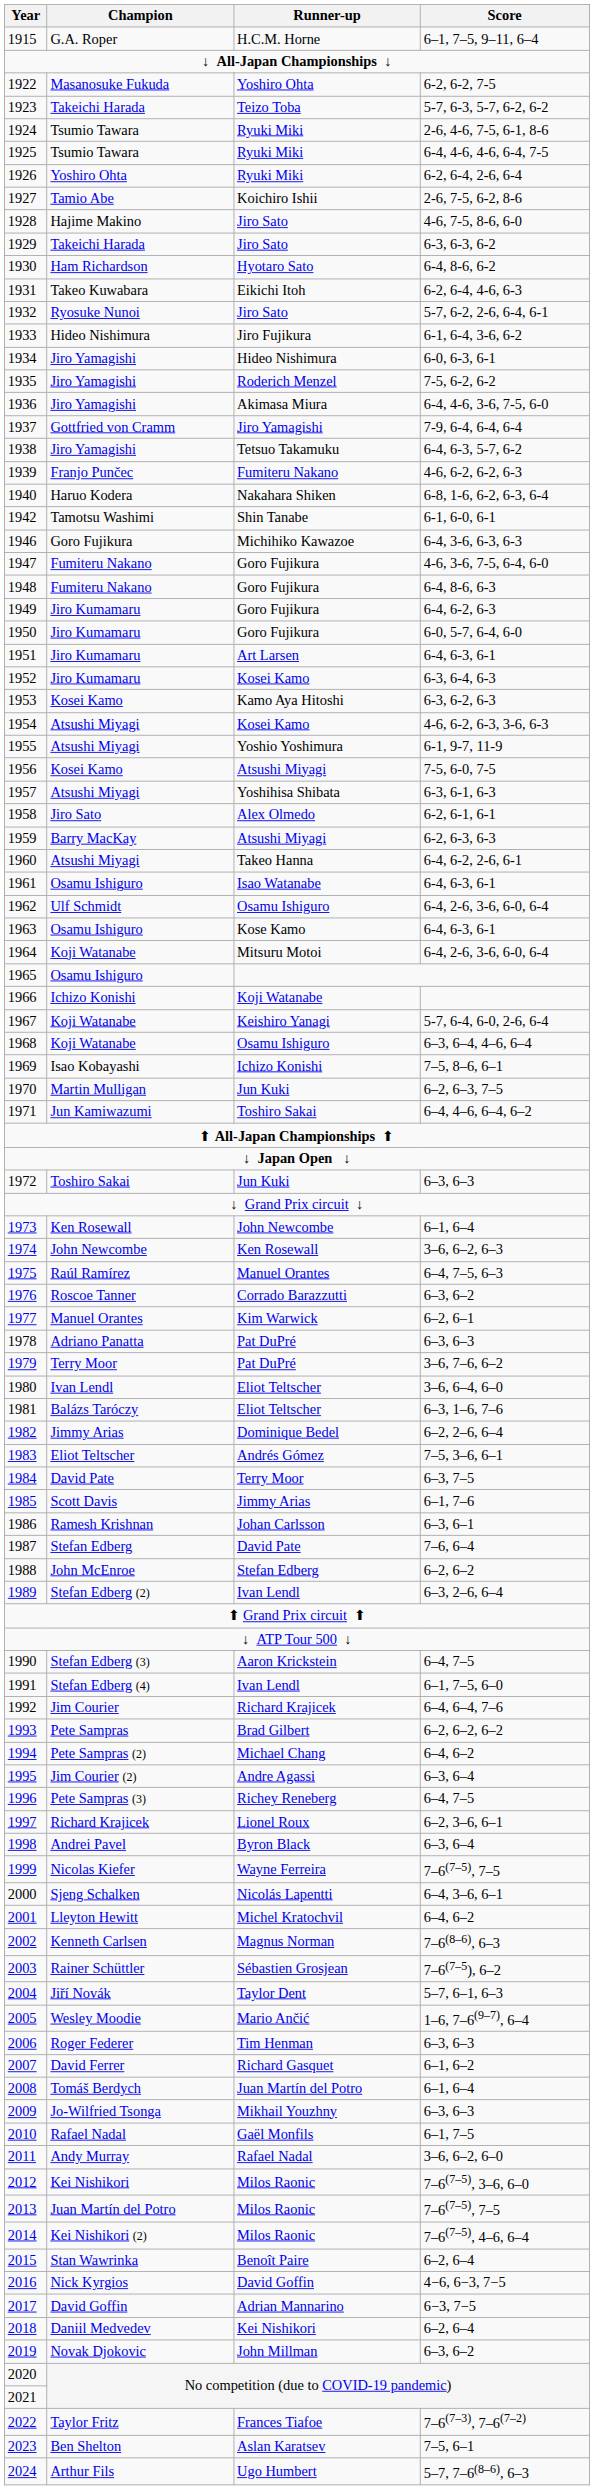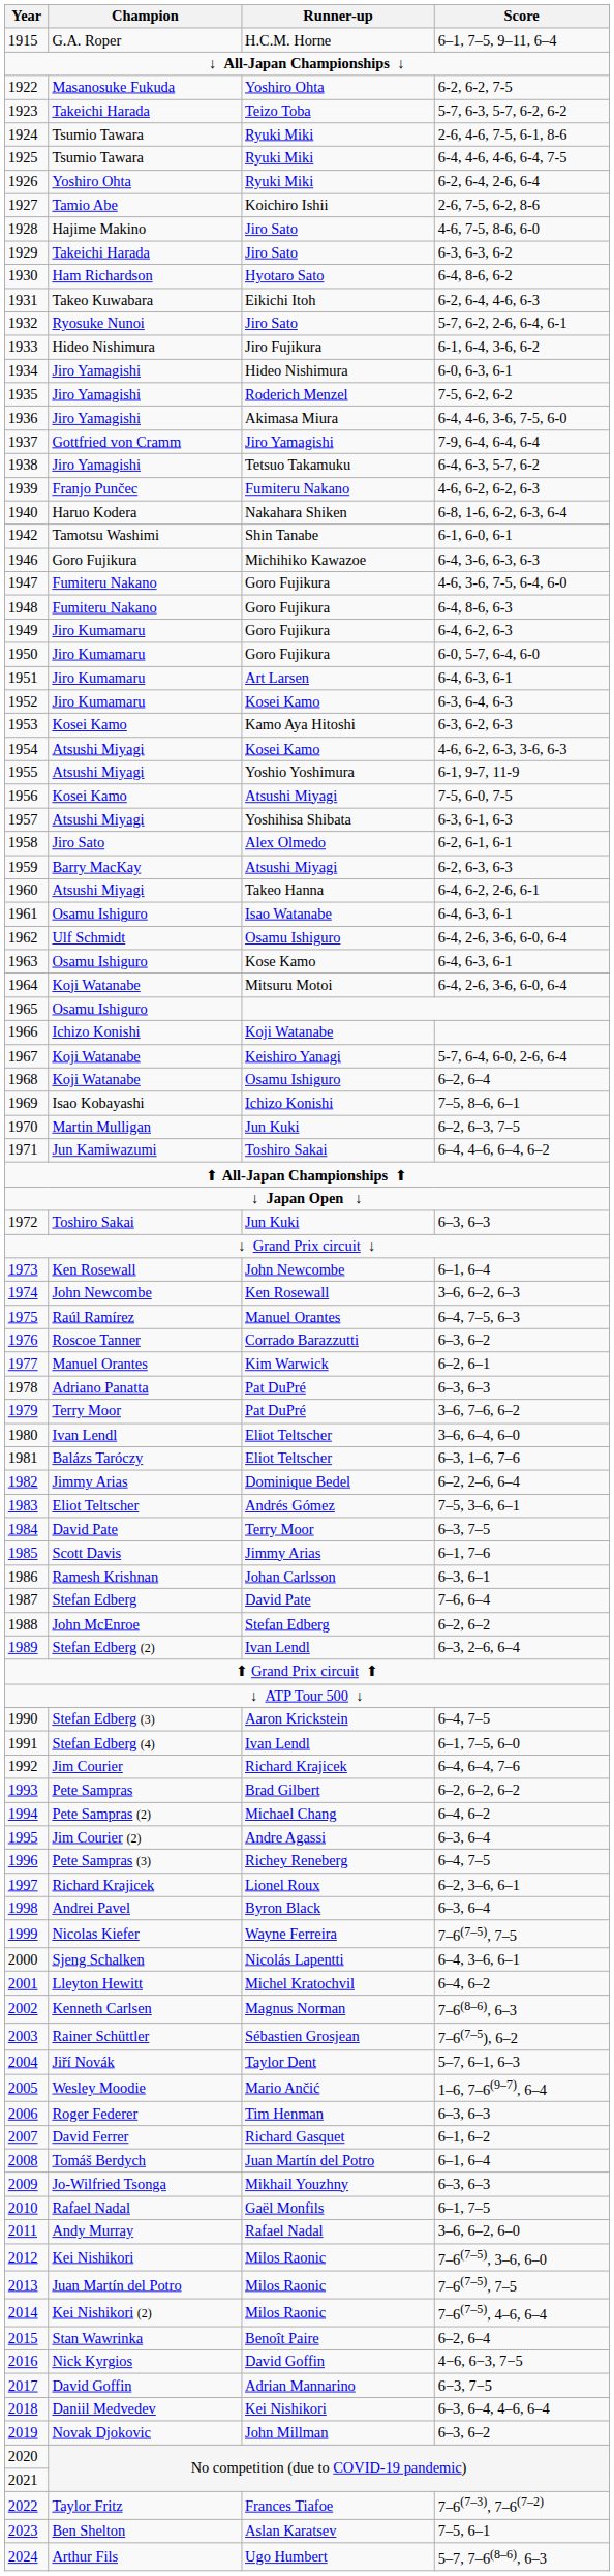1968 | Score: 6–3, 6–4, 4–6, 6–4 -> 6–2, 6–4
2018 | Score: 6–2, 6–4 -> 6–3, 6–4, 4–6, 6–4
